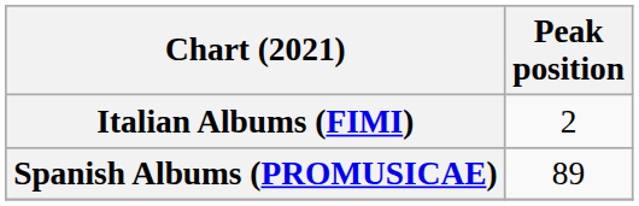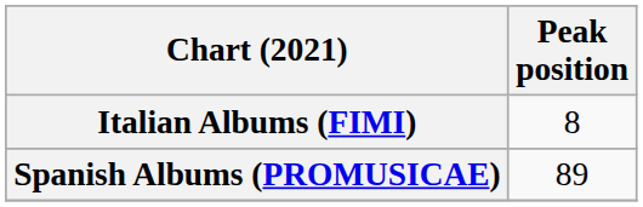Italian Albums (FIMI) | Peak position: 2 -> 8
